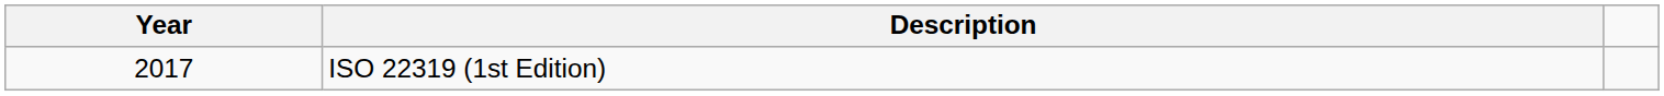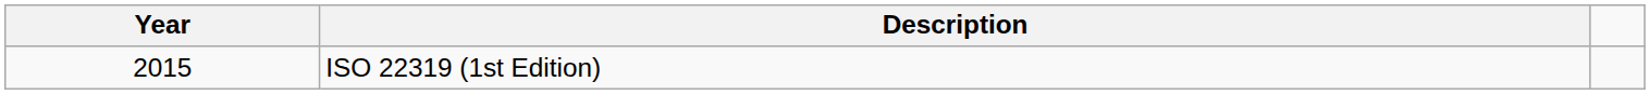ISO 22319 (1st Edition) | Year: 2017 -> 2015
